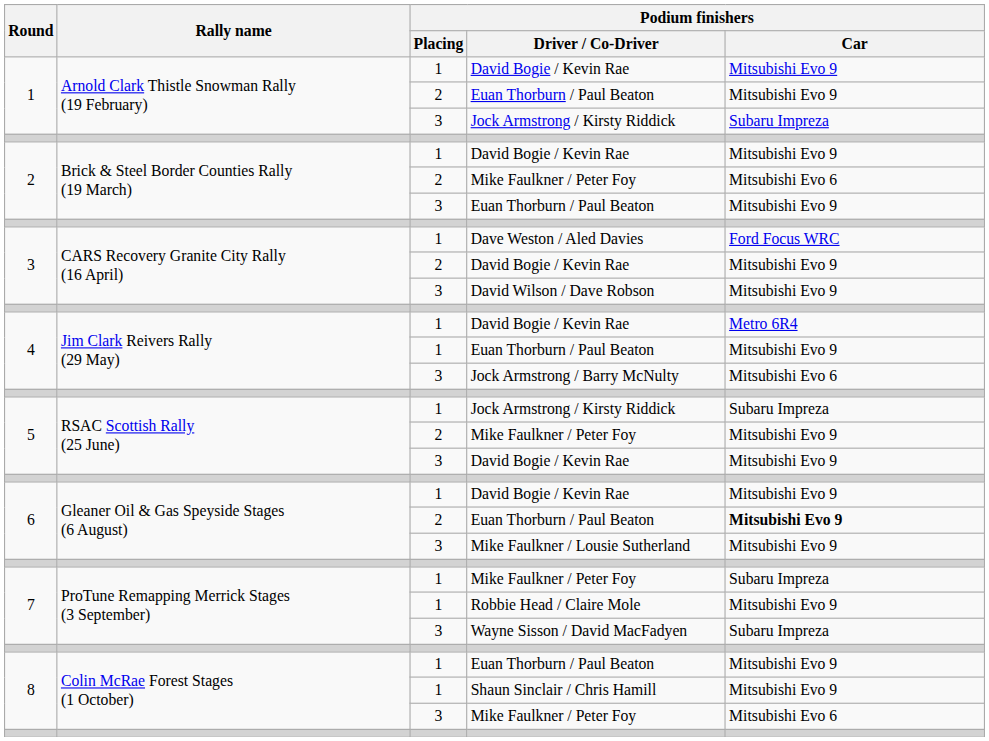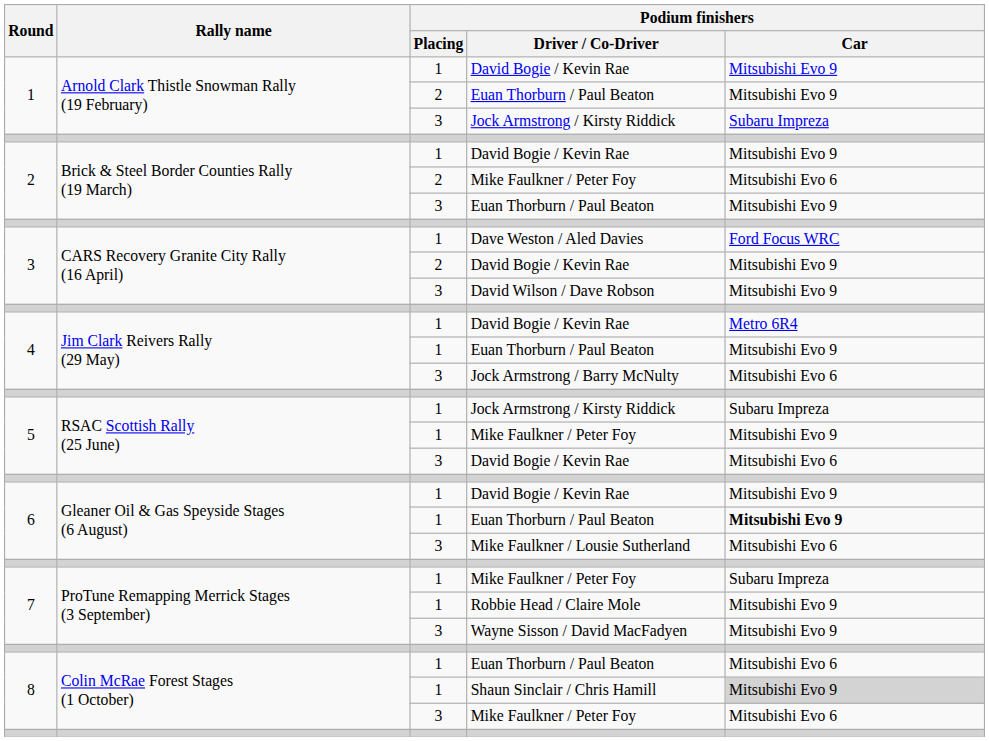5 / Mike Faulkner / Peter Foy | Podium finishers / Placing: 2 -> 1
5 / David Bogie / Kevin Rae | Podium finishers / Car: Mitsubishi Evo 9 -> Mitsubishi Evo 6
6 / Euan Thorburn / Paul Beaton | Podium finishers / Placing: 2 -> 1
Mike Faulkner / Lousie Sutherland | Podium finishers / Car: Mitsubishi Evo 9 -> Mitsubishi Evo 6
Wayne Sisson / David MacFadyen | Podium finishers / Car: Subaru Impreza -> Mitsubishi Evo 9
8 / Euan Thorburn / Paul Beaton | Podium finishers / Car: Mitsubishi Evo 9 -> Mitsubishi Evo 6
Shaun Sinclair / Chris Hamill | Podium finishers / Car: no background -> lightgrey background
